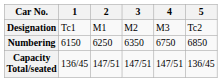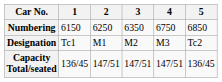rows swapped: Designation <-> Numbering
